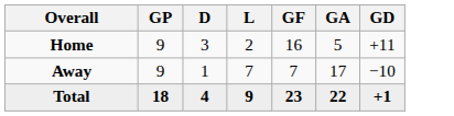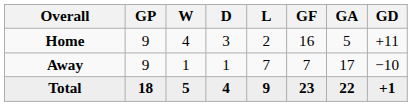+ column: W | 4 | 1 | 5
